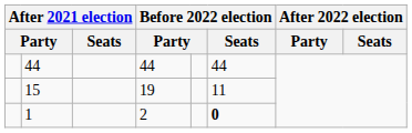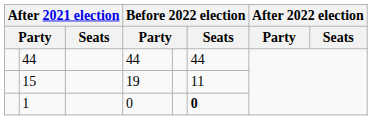1 | column 4: 2 -> 0
